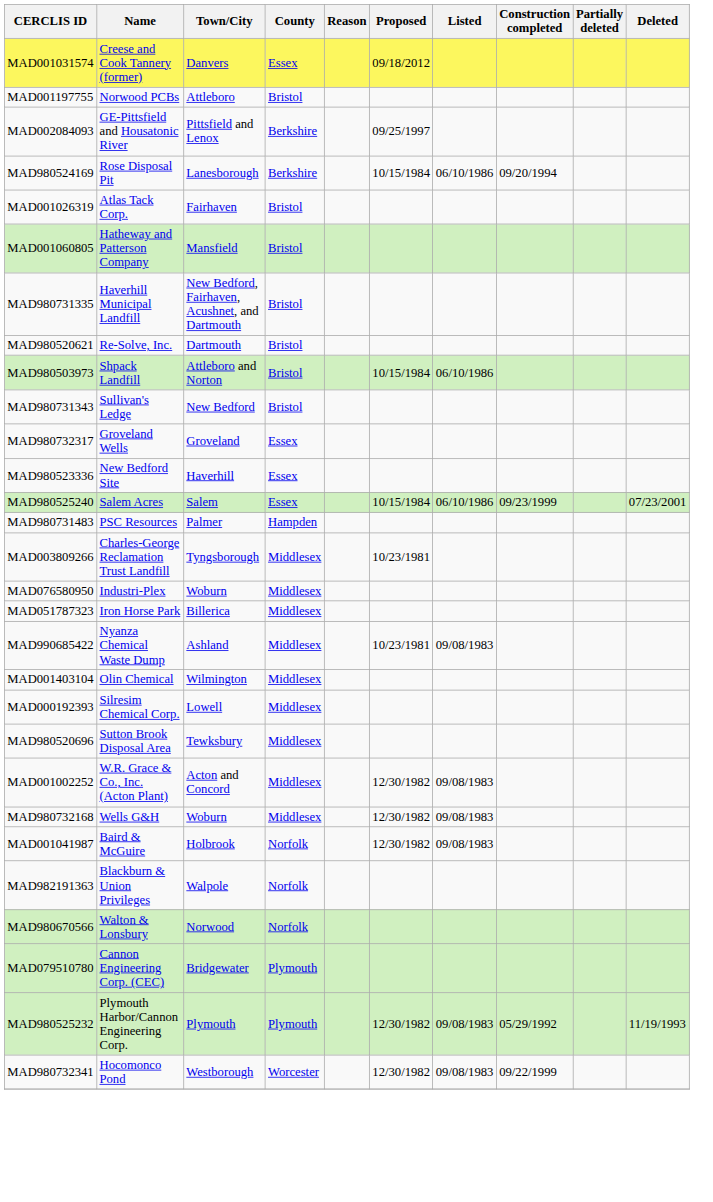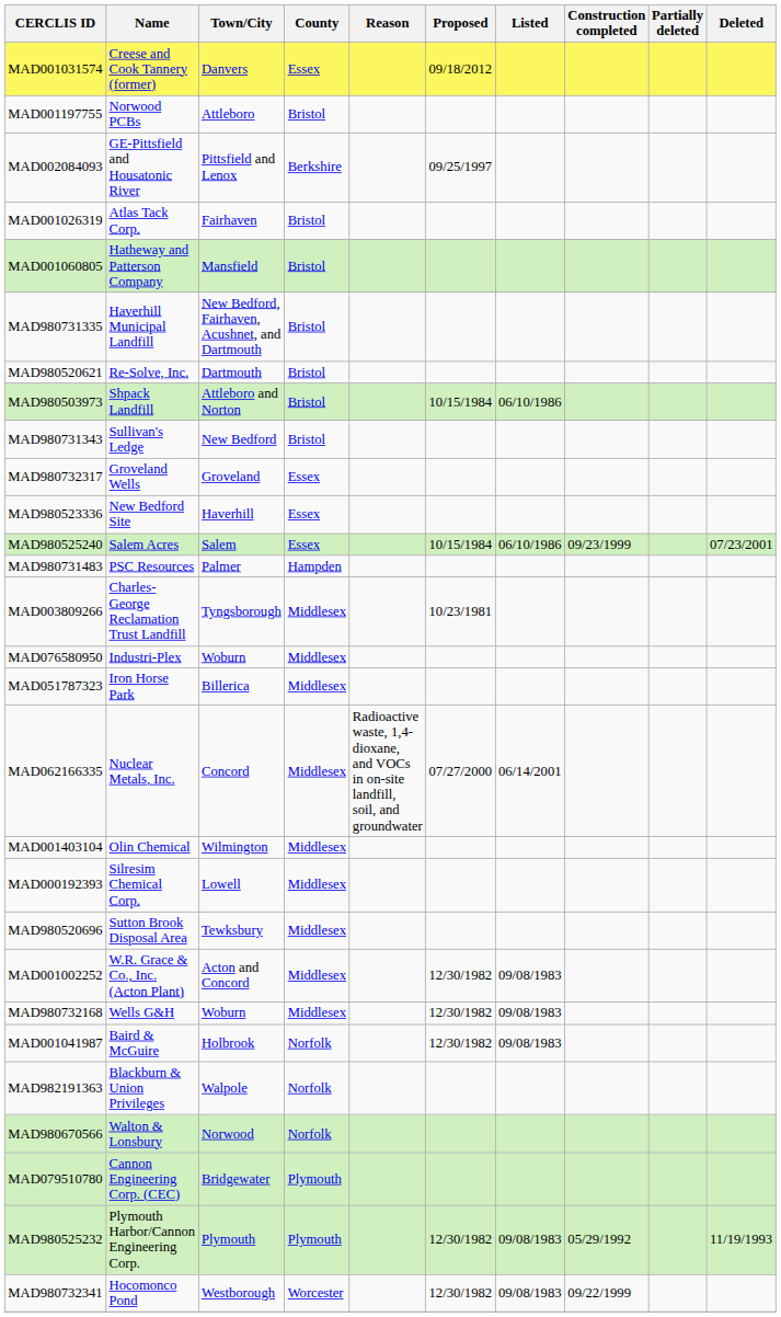- row: MAD980524169 | Rose Disposal Pit | Lanesborough | Berkshire | 10/15/1984 | 06/10/1986 | 09/20/1994
+ row: MAD062166335 | Nuclear Metals, Inc. | Concord | Middlesex | Radioactive waste, 1,4-dioxane, and VOCs in on-site landfill, soil, and groundwater | 07/27/2000 | 06/14/2001
- row: MAD990685422 | Nyanza Chemical Waste Dump | Ashland | Middlesex | 10/23/1981 | 09/08/1983
